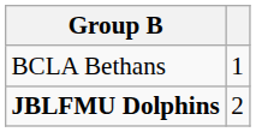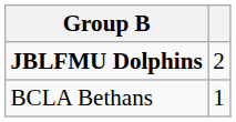rows swapped: BCLA Bethans <-> JBLFMU Dolphins
